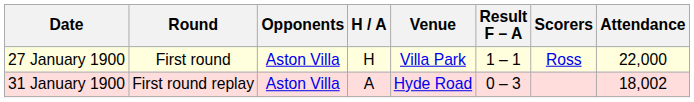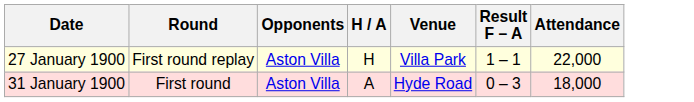- column: Scorers | Ross
27 January 1900 | Round: First round -> First round replay
31 January 1900 | Round: First round replay -> First round
31 January 1900 | Attendance: 18,002 -> 18,000
